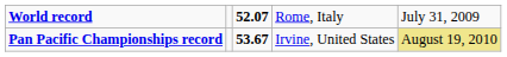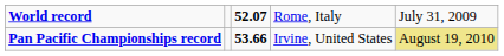Pan Pacific Championships record | column 3: 53.67 -> 53.66
